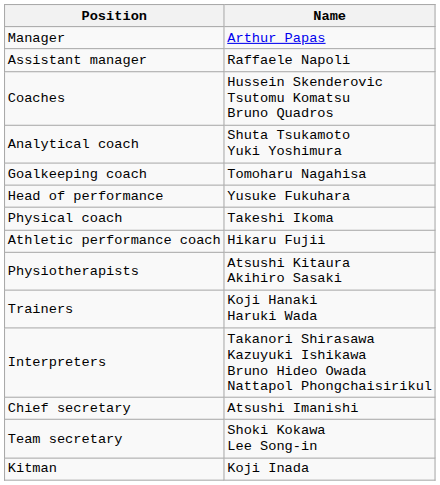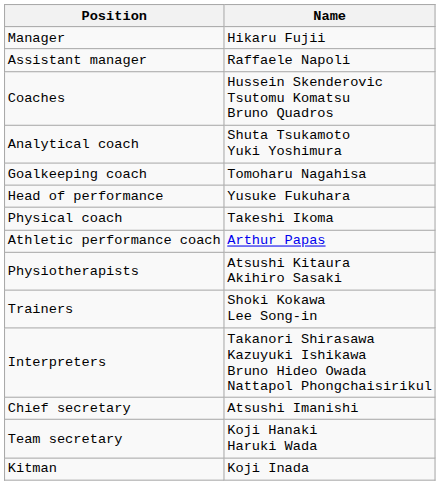Manager | Name: Arthur Papas -> Hikaru Fujii
Athletic performance coach | Name: Hikaru Fujii -> Arthur Papas
Trainers | Name: Koji Hanaki Haruki Wada -> Shoki Kokawa Lee Song-in
Team secretary | Name: Shoki Kokawa Lee Song-in -> Koji Hanaki Haruki Wada
